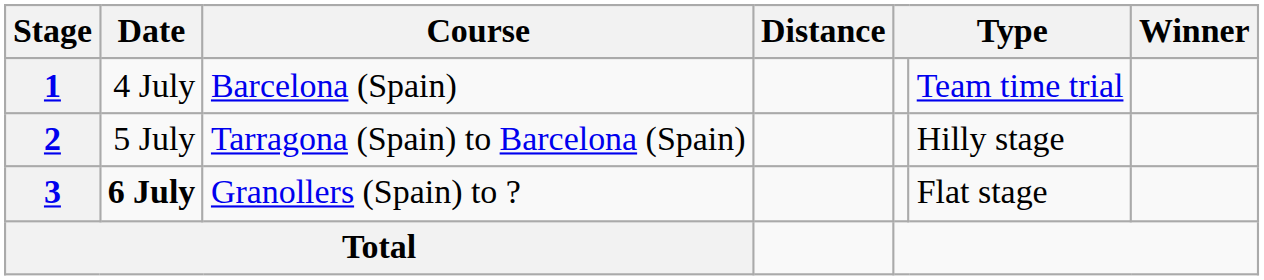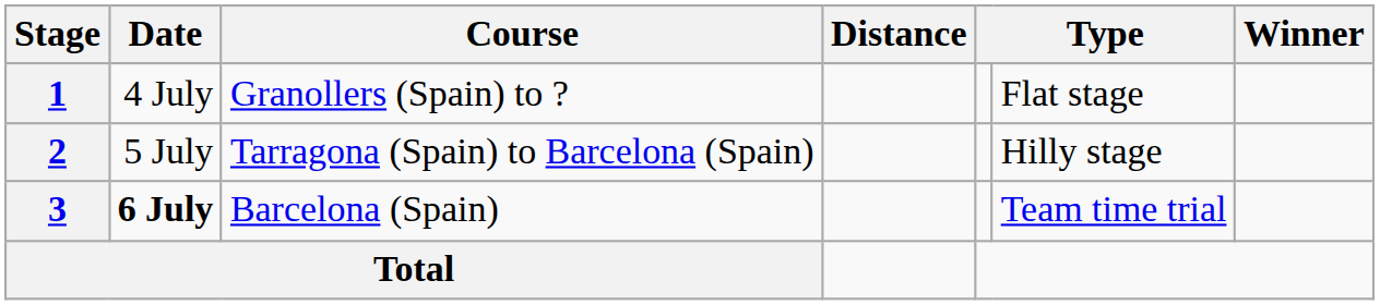1 | Course: Barcelona (Spain) -> Granollers (Spain) to ?
1 | column 6: Team time trial -> Flat stage
3 | Course: Granollers (Spain) to ? -> Barcelona (Spain)
3 | column 6: Flat stage -> Team time trial
